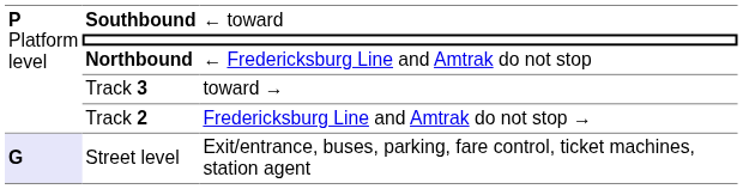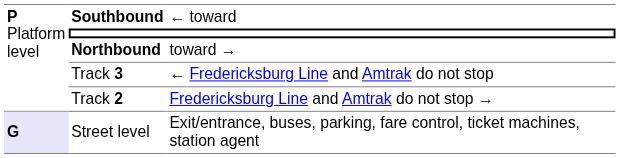Northbound | column 3: ← Fredericksburg Line and Amtrak do not stop -> toward →
Track 3 | column 3: toward → -> ← Fredericksburg Line and Amtrak do not stop
